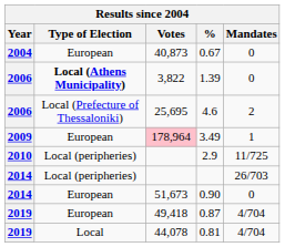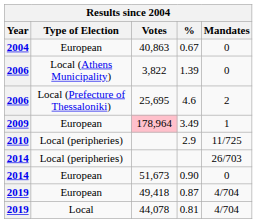0.67 | Votes: 40,873 -> 40,863
1.39 | Type of Election: bold -> normal
